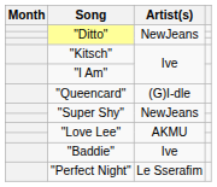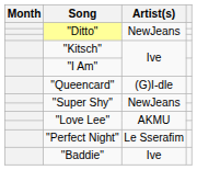rows swapped: "Baddie" <-> "Perfect Night"
